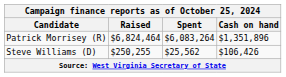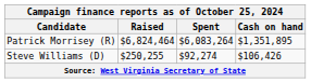Patrick Morrisey (R) | Cash on hand: $1,351,896 -> $1,351,895
Steve Williams (D) | Spent: $25,562 -> $92,274
